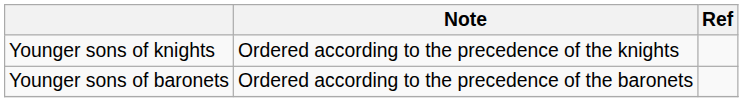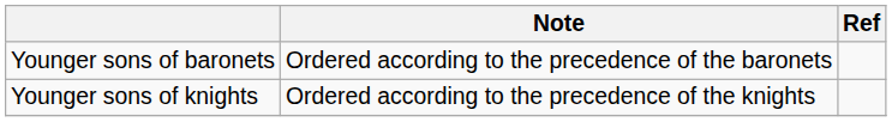rows swapped: Younger sons of baronets <-> Younger sons of knights
